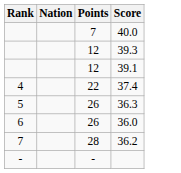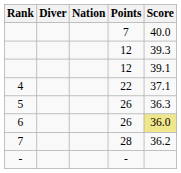+ column: Diver
4 | Score: 37.4 -> 37.1
6 | Score: no background -> khaki background
